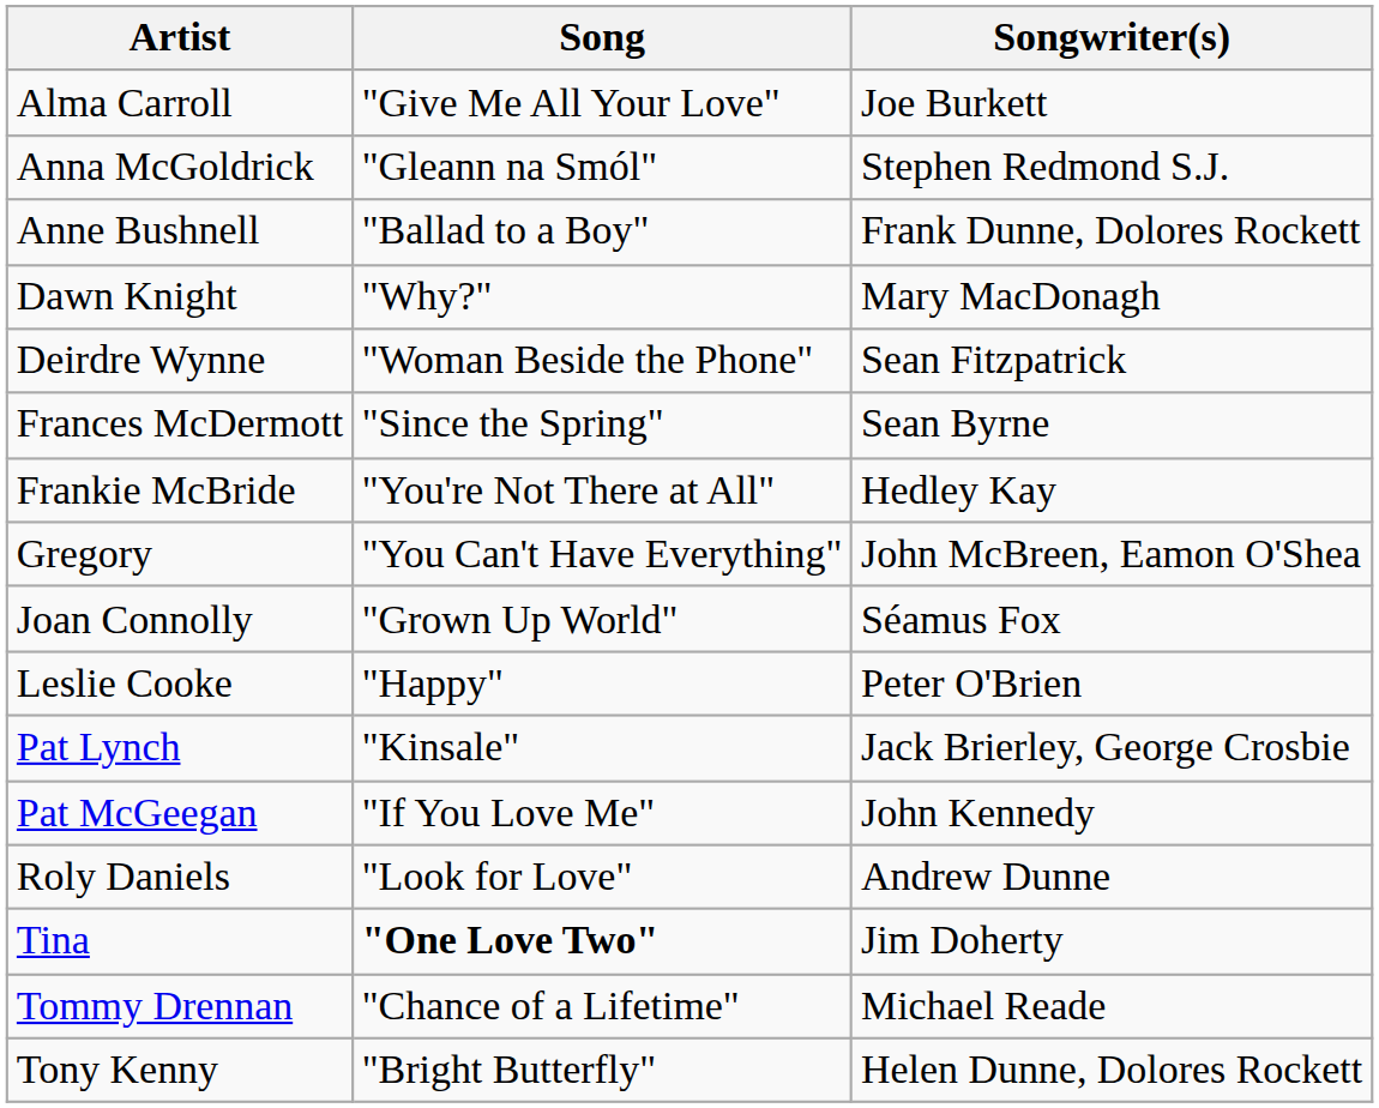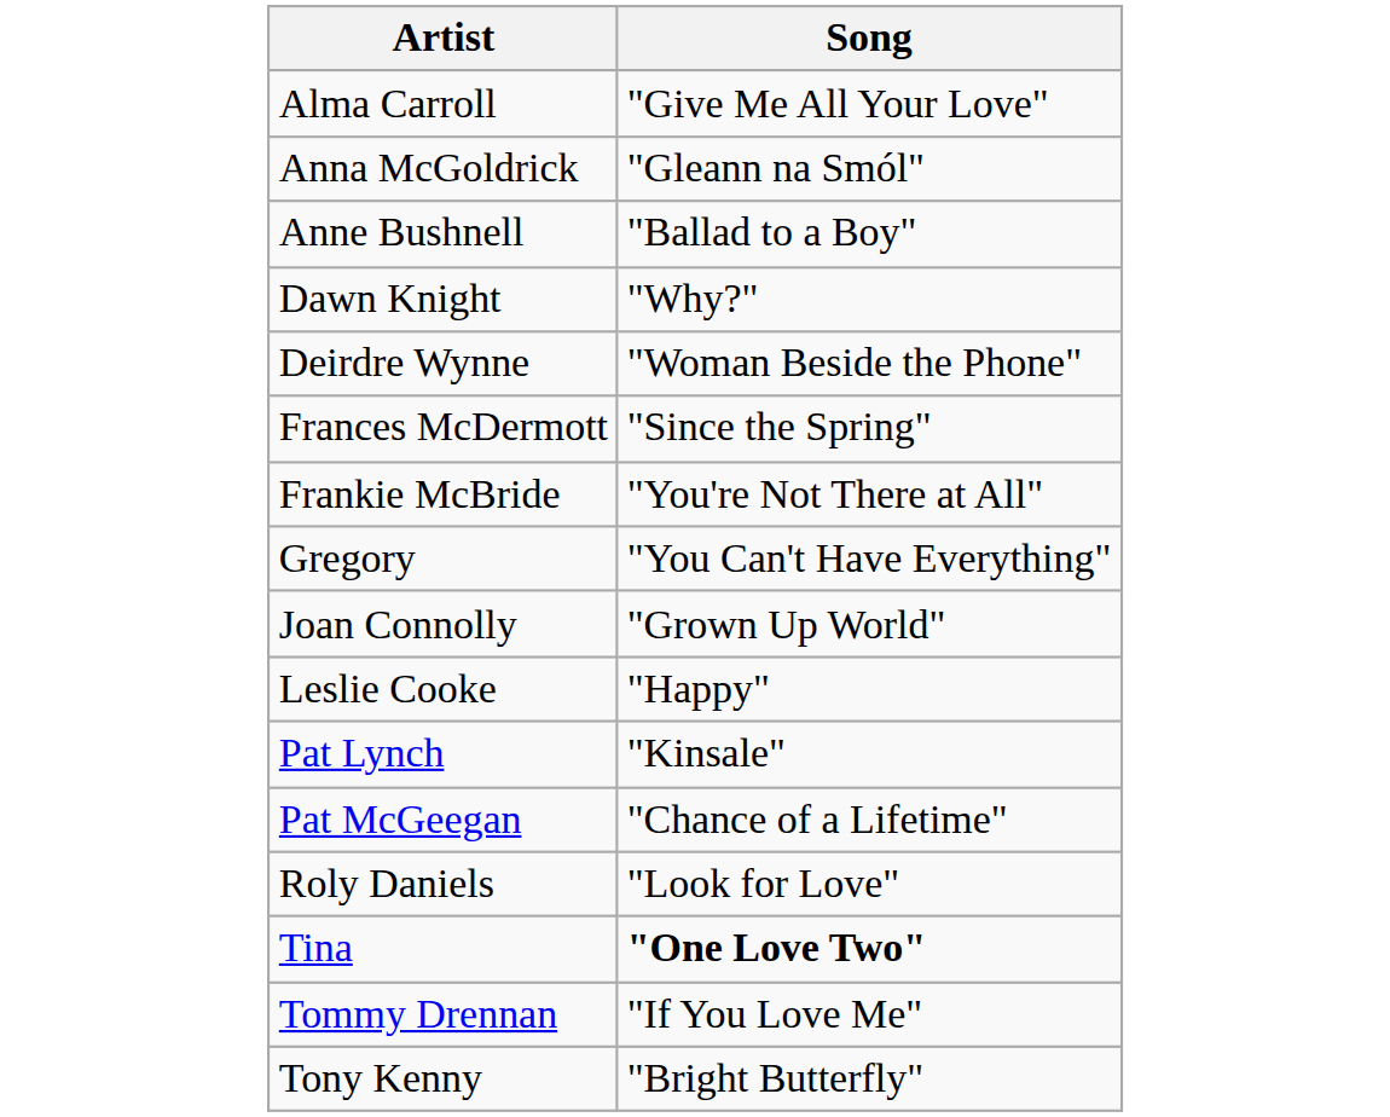- column: Songwriter(s) | Joe Burkett | Stephen Redmond S.J. | Frank Dunne, Dolores Rockett | Mary MacDonagh | Sean Fitzpatrick | Sean Byrne | Hedley Kay | John McBreen, Eamon O'Shea | Séamus Fox | Peter O'Brien | Jack Brierley, George Crosbie | John Kennedy | Andrew Dunne | Jim Doherty | Michael Reade | Helen Dunne, Dolores Rockett
Pat McGeegan | Song: "If You Love Me" -> "Chance of a Lifetime"
Tommy Drennan | Song: "Chance of a Lifetime" -> "If You Love Me"
